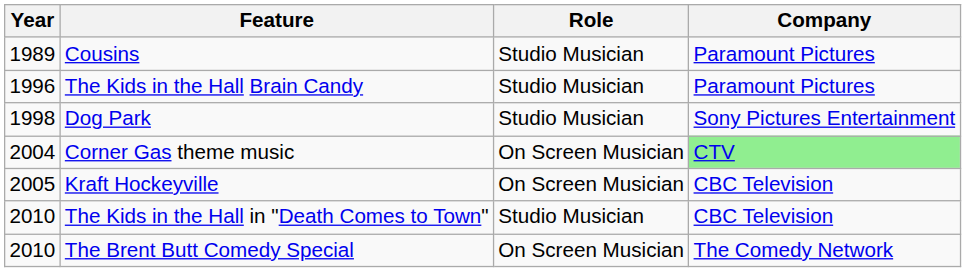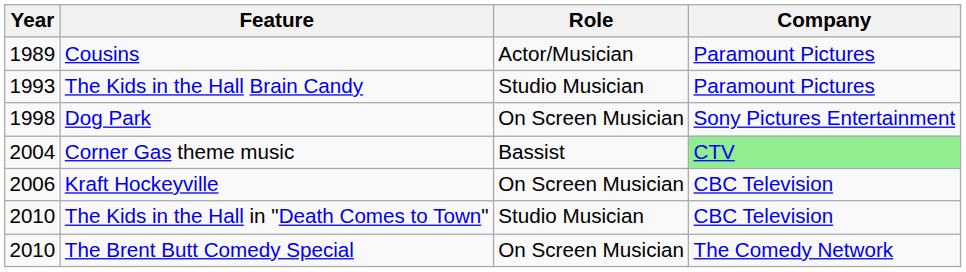Cousins | Role: Studio Musician -> Actor/Musician
The Kids in the Hall Brain Candy | Year: 1996 -> 1993
Dog Park | Role: Studio Musician -> On Screen Musician
Corner Gas theme music | Role: On Screen Musician -> Bassist
Kraft Hockeyville | Year: 2005 -> 2006
